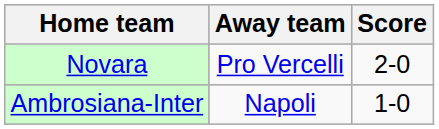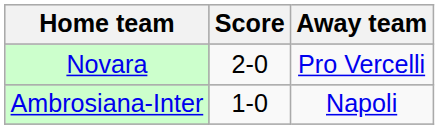columns swapped: Score <-> Away team
